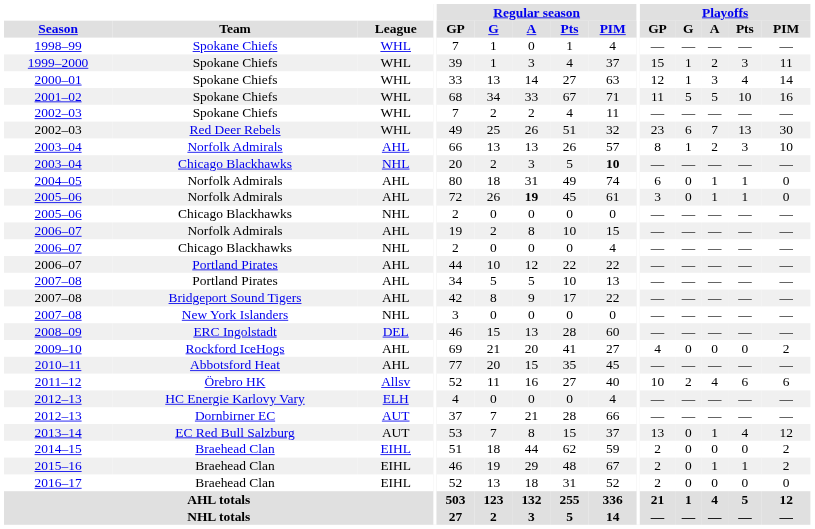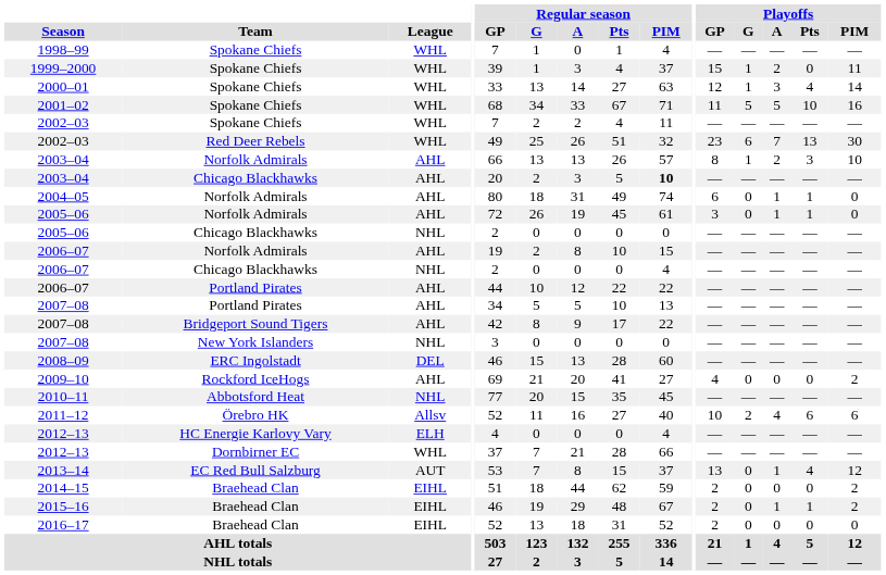1999–2000 | Playoffs / Pts: 3 -> 0
2003–04 / Chicago Blackhawks | League: NHL -> AHL
2005–06 / Norfolk Admirals | Regular season / A: bold -> normal
2010–11 | League: AHL -> NHL
2012–13 / Dornbirner EC | League: AUT -> WHL
